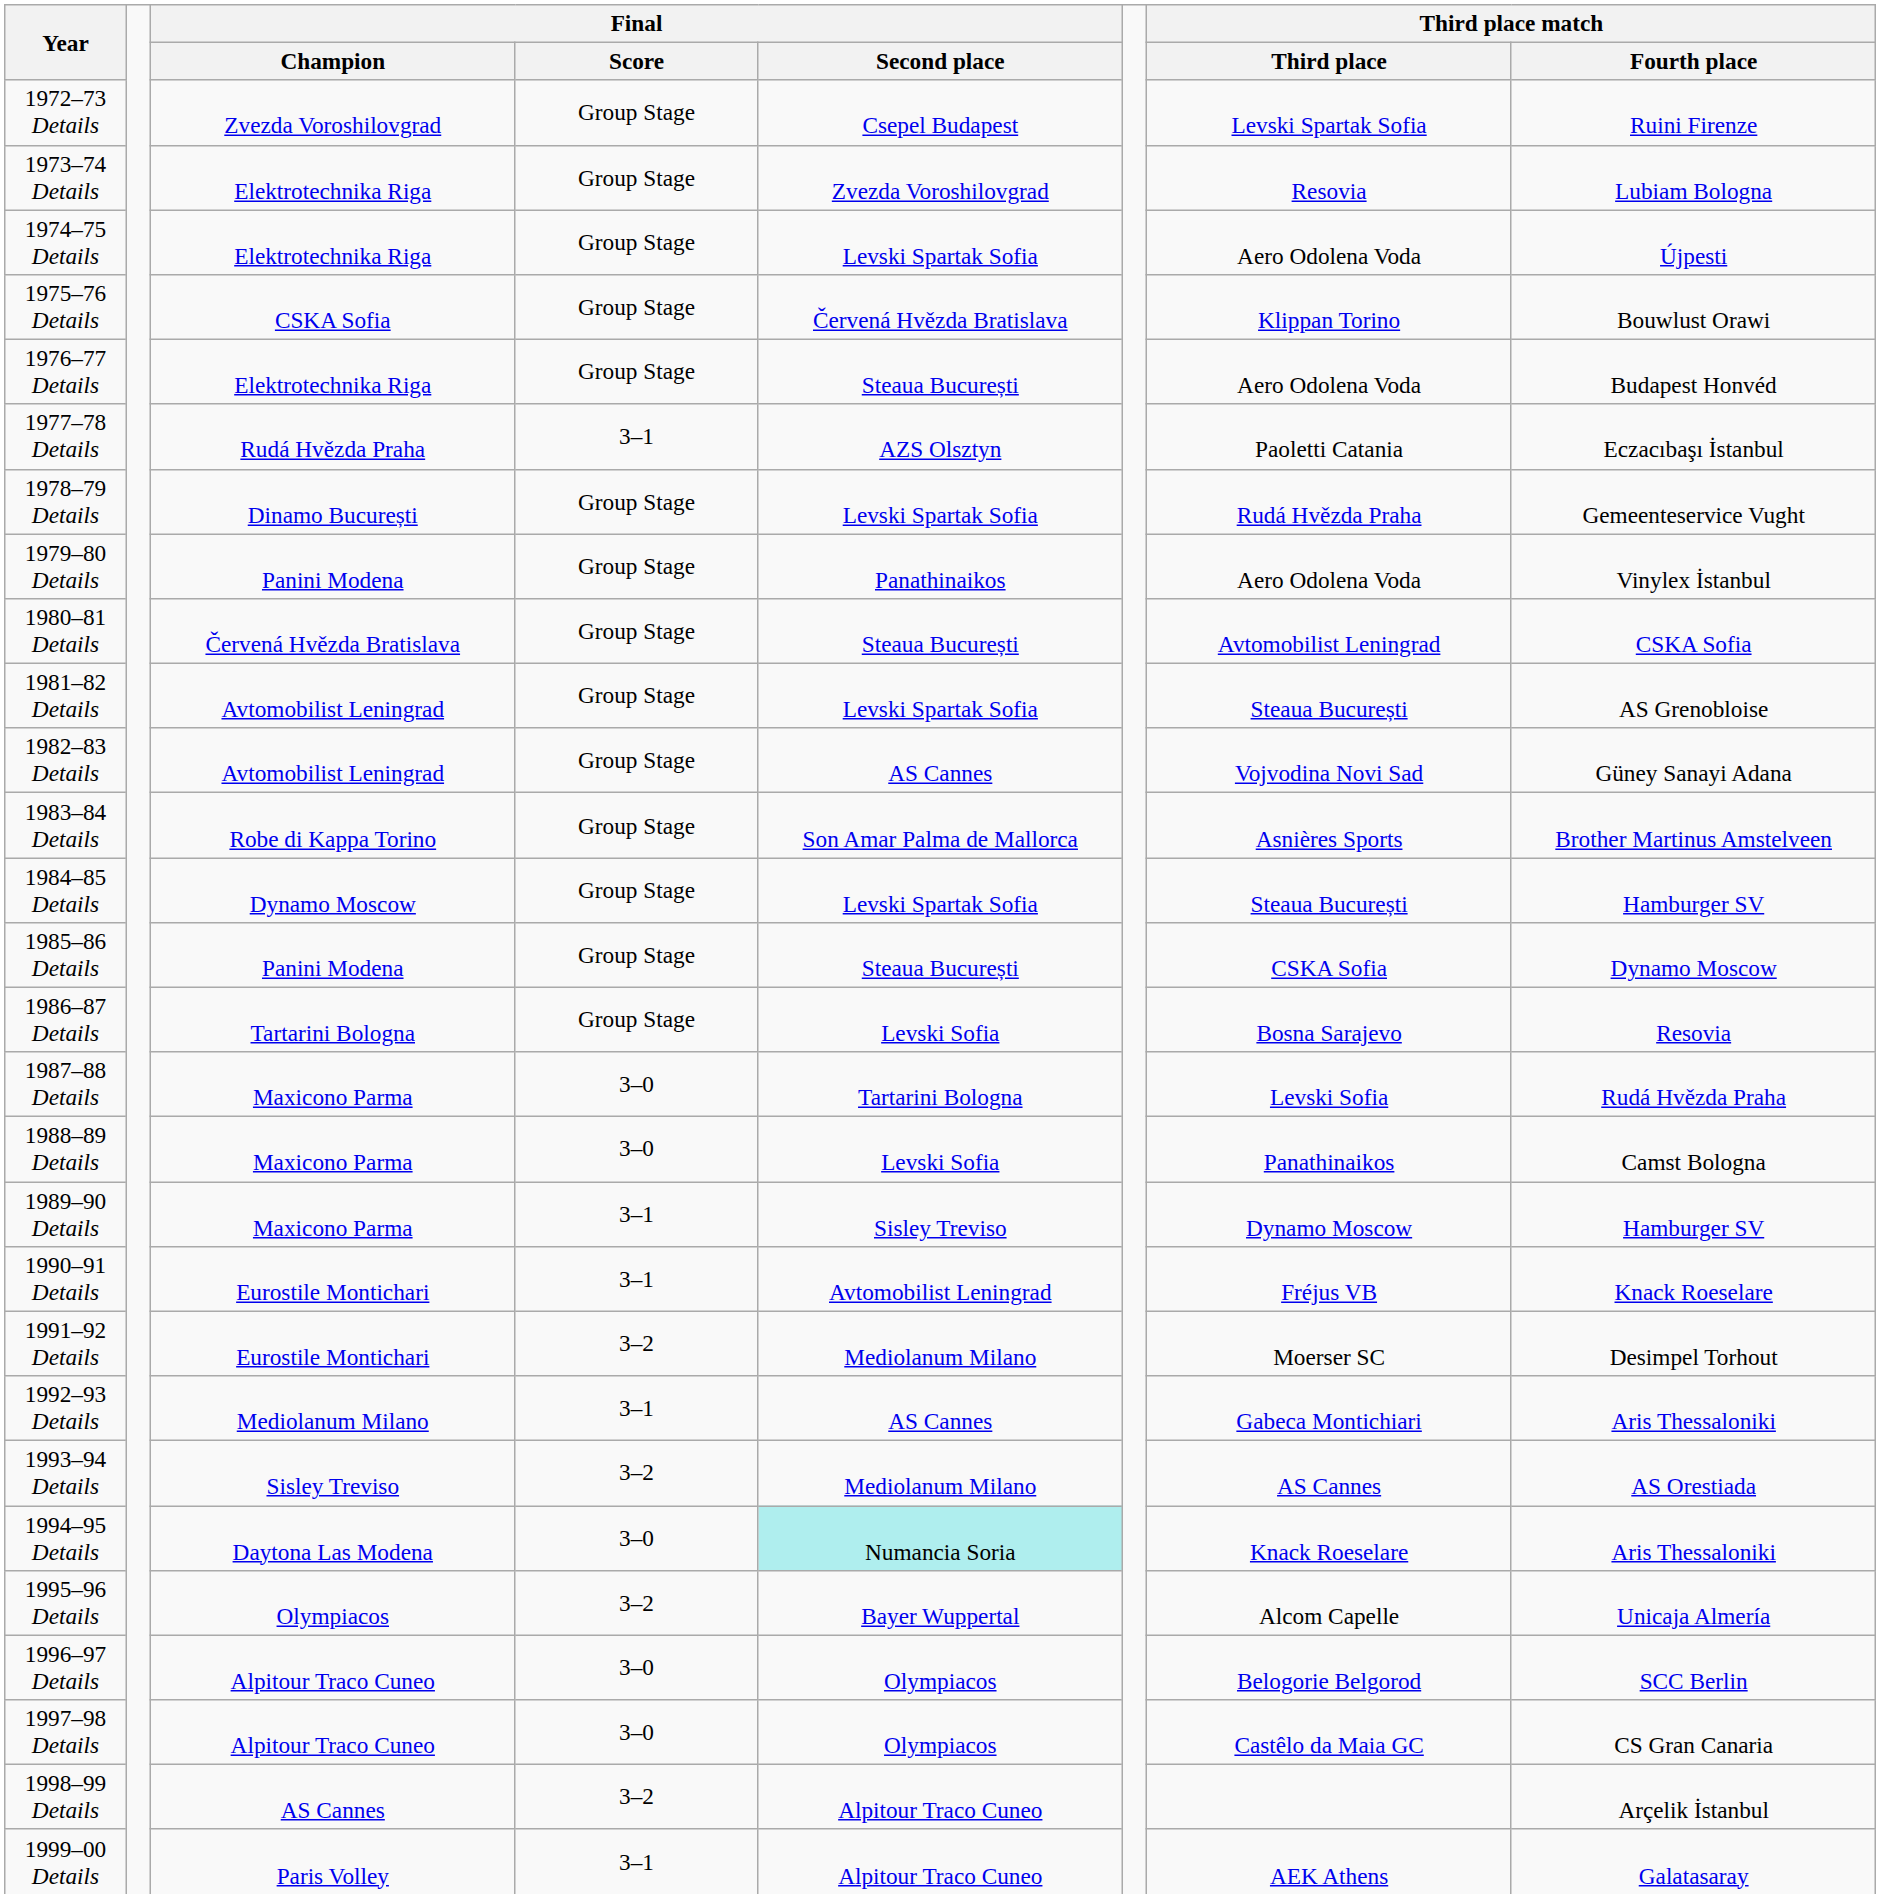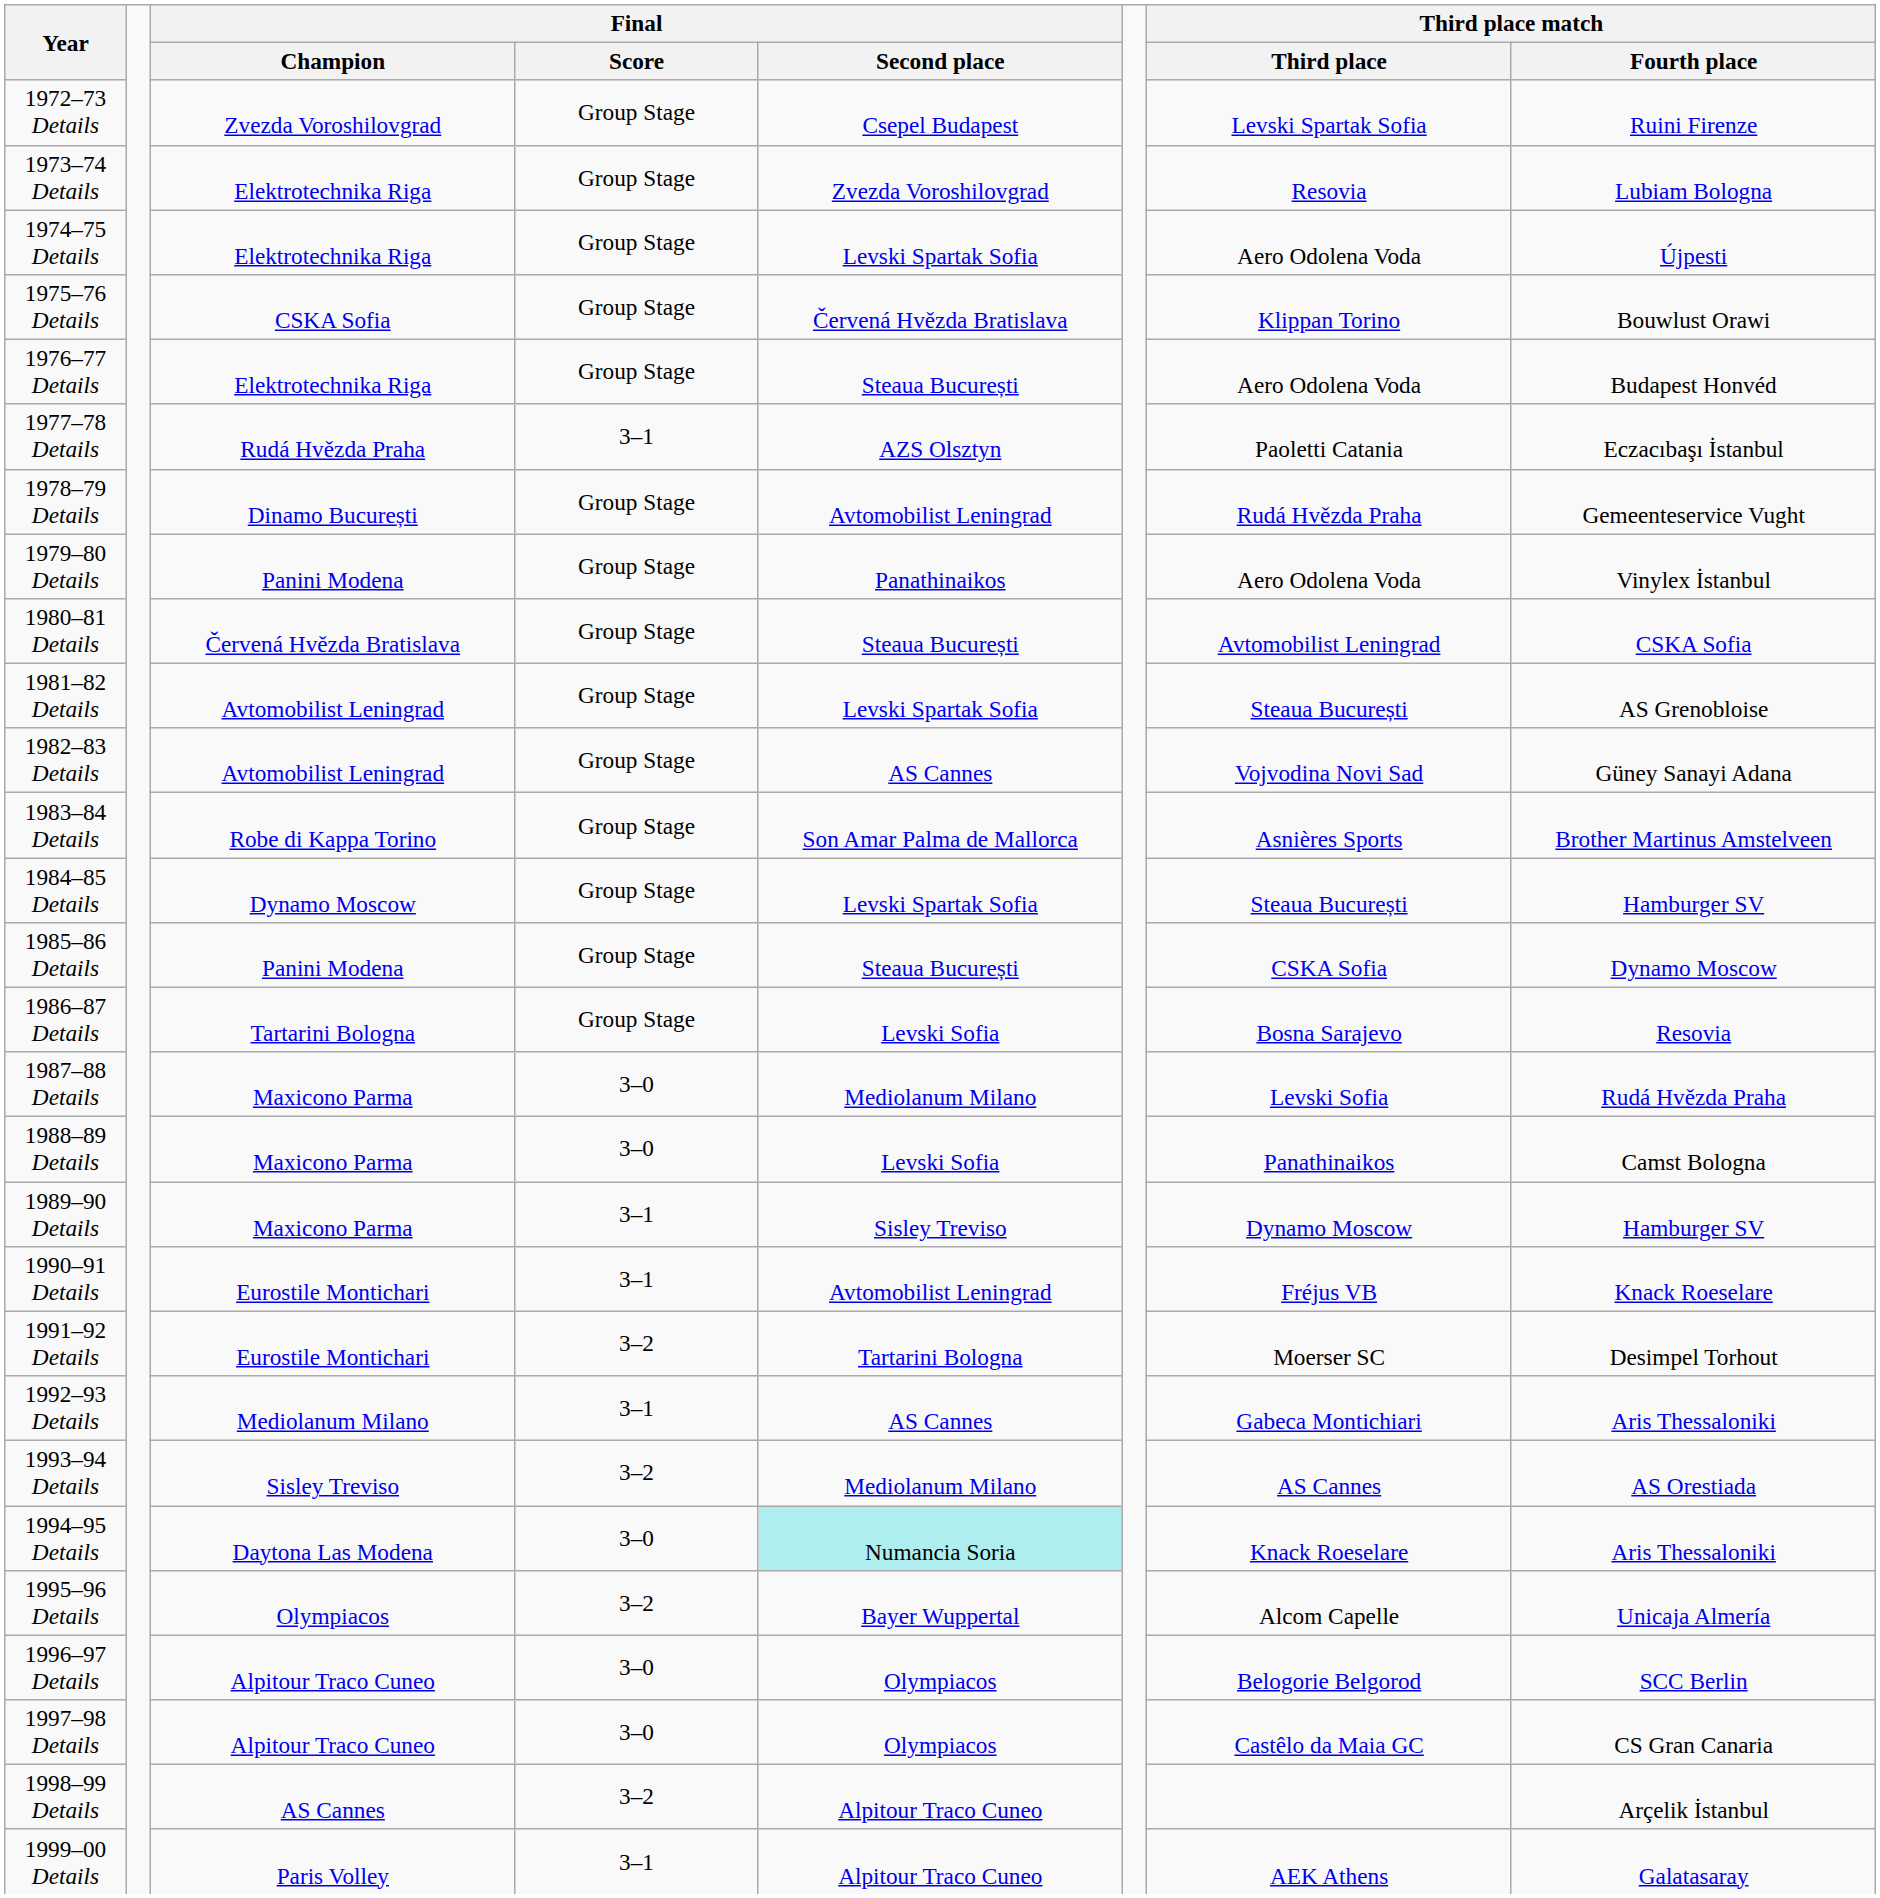1978–79 Details | Final / Second place: Levski Spartak Sofia -> Avtomobilist Leningrad
1987–88 Details | Final / Second place: Tartarini Bologna -> Mediolanum Milano
1991–92 Details | Final / Second place: Mediolanum Milano -> Tartarini Bologna
